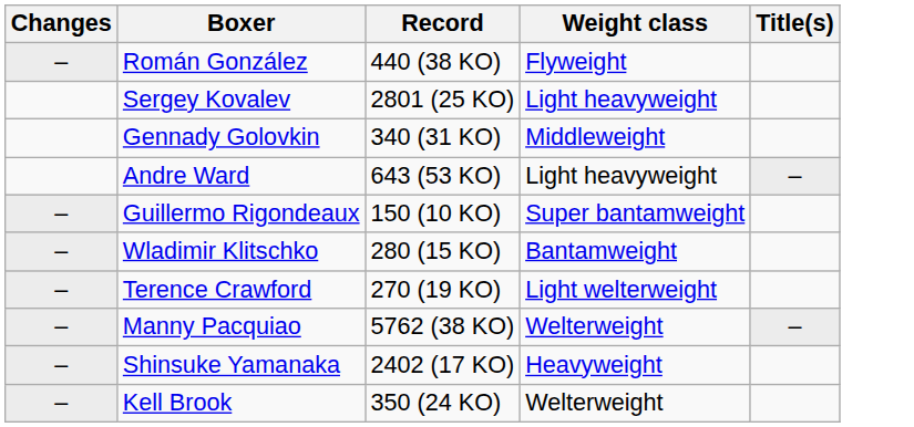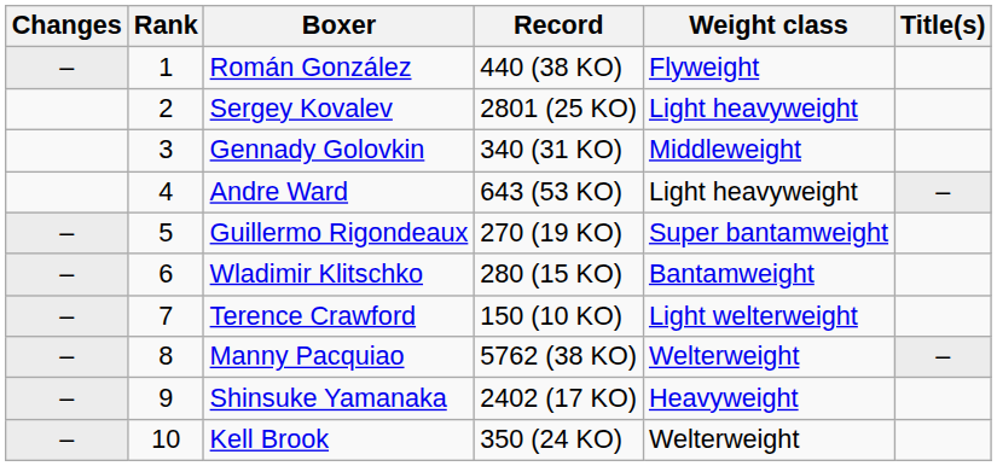+ column: Rank | 1 | 2 | 3 | 4 | 5 | 6 | 7 | 8 | 9 | 10
Guillermo Rigondeaux | Record: 150 (10 KO) -> 270 (19 KO)
Terence Crawford | Record: 270 (19 KO) -> 150 (10 KO)
